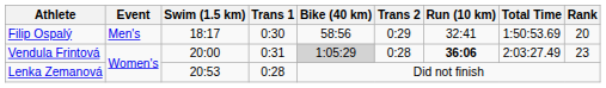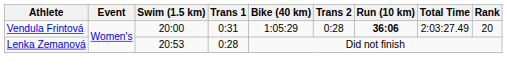- row: Filip Ospalý | Men's | 18:17 | 0:30 | 58:56 | 0:29 | 32:41 | 1:50:53.69 | 20
Vendula Frintová | Bike (40 km): lightgrey background -> no background
Vendula Frintová | Rank: 23 -> 20
